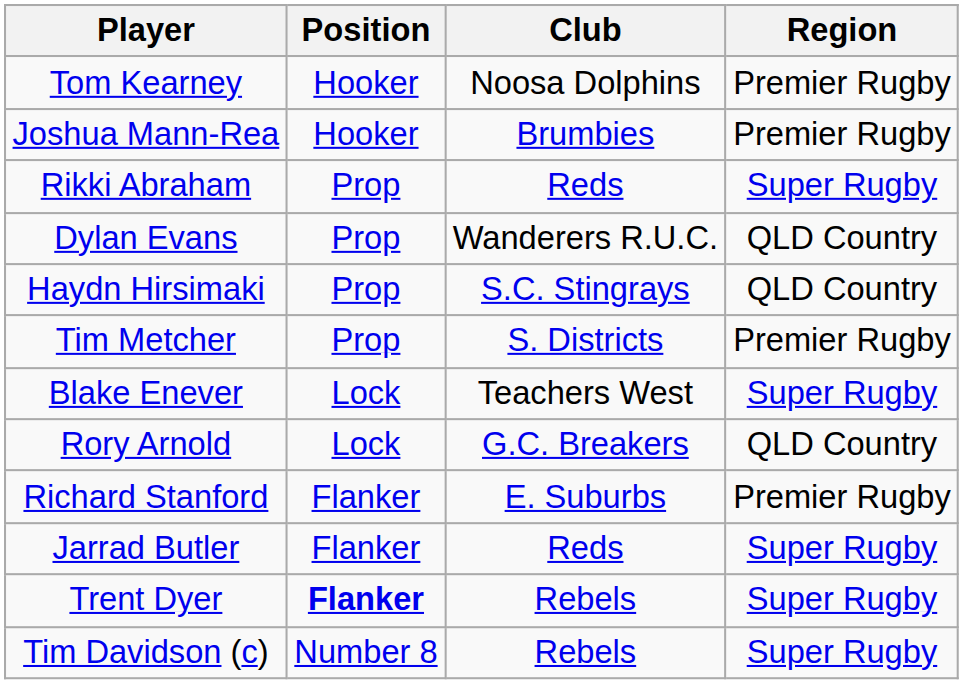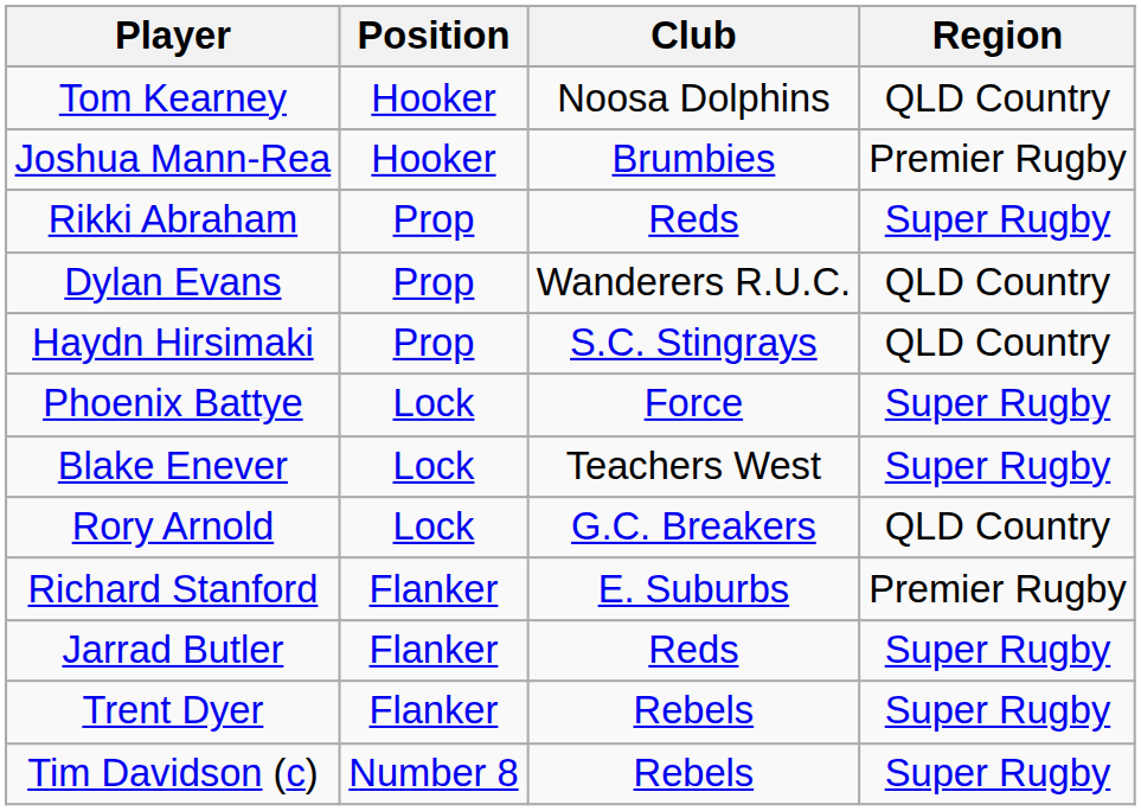Tom Kearney | Region: Premier Rugby -> QLD Country
- row: Tim Metcher | Prop | S. Districts | Premier Rugby
+ row: Phoenix Battye | Lock | Force | Super Rugby
Trent Dyer | Position: bold -> normal
